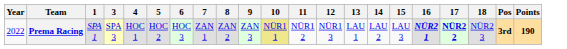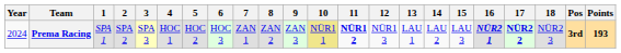+ column: 2 | SPA 2
Prema Racing | Year: 2022 -> 2024
Prema Racing | 11: normal -> bold
Prema Racing | Points: 190 -> 193
